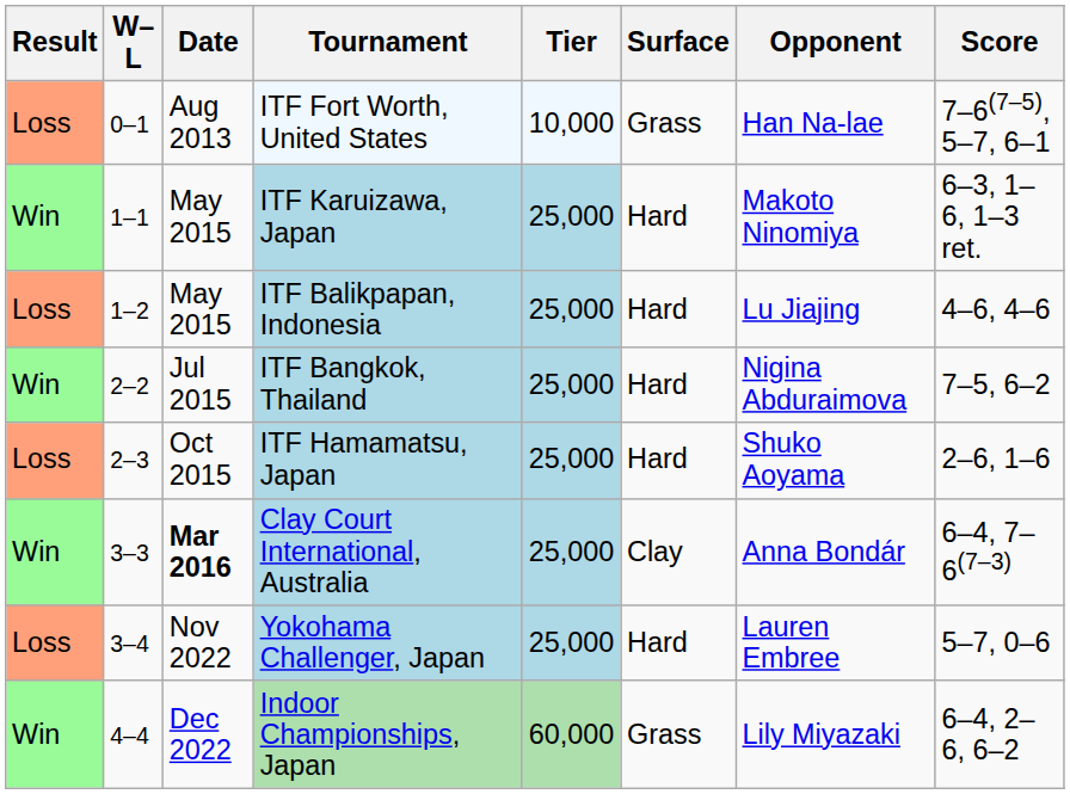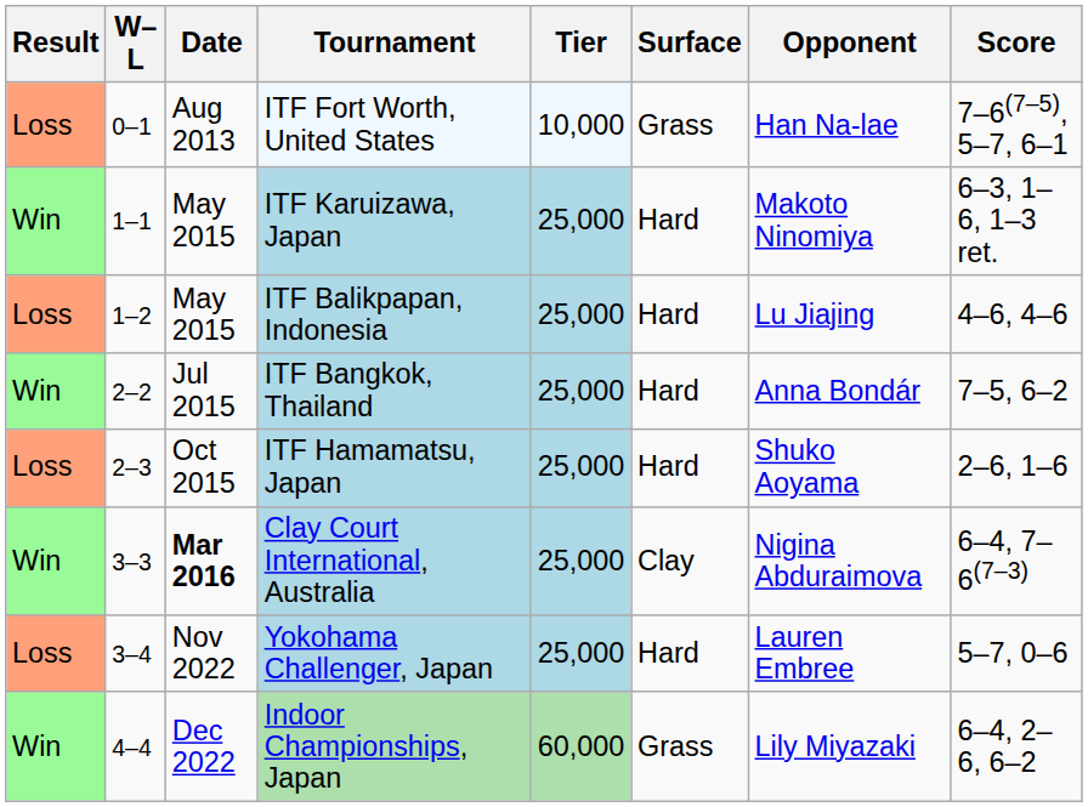ITF Bangkok, Thailand | Opponent: Nigina Abduraimova -> Anna Bondár
Clay Court International, Australia | Opponent: Anna Bondár -> Nigina Abduraimova
